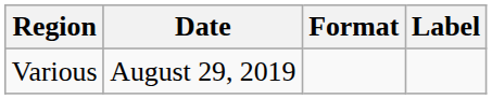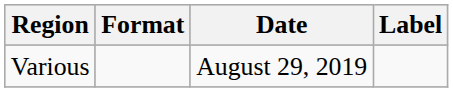columns swapped: Date <-> Format
